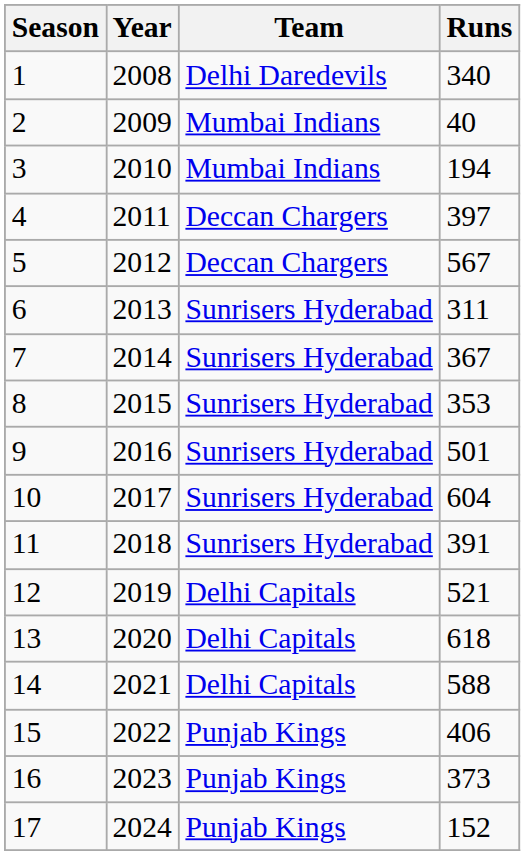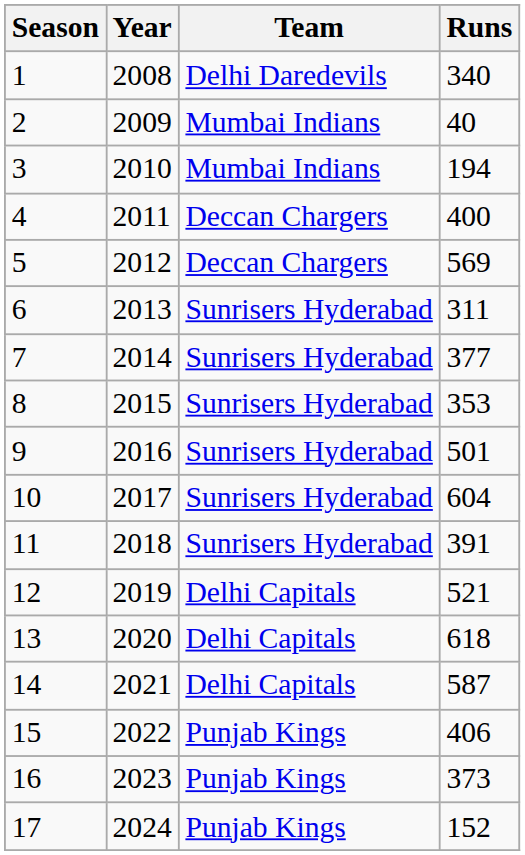4 | Runs: 397 -> 400
5 | Runs: 567 -> 569
7 | Runs: 367 -> 377
14 | Runs: 588 -> 587
